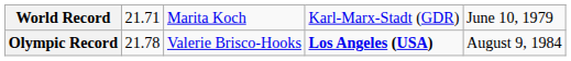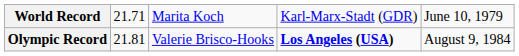Olympic Record | column 2: 21.78 -> 21.81
